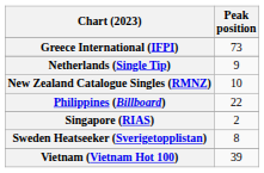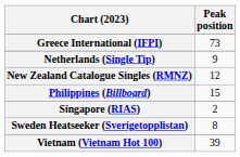New Zealand Catalogue Singles (RMNZ) | Peak position: 10 -> 12
Philippines (Billboard) | Peak position: 22 -> 15
